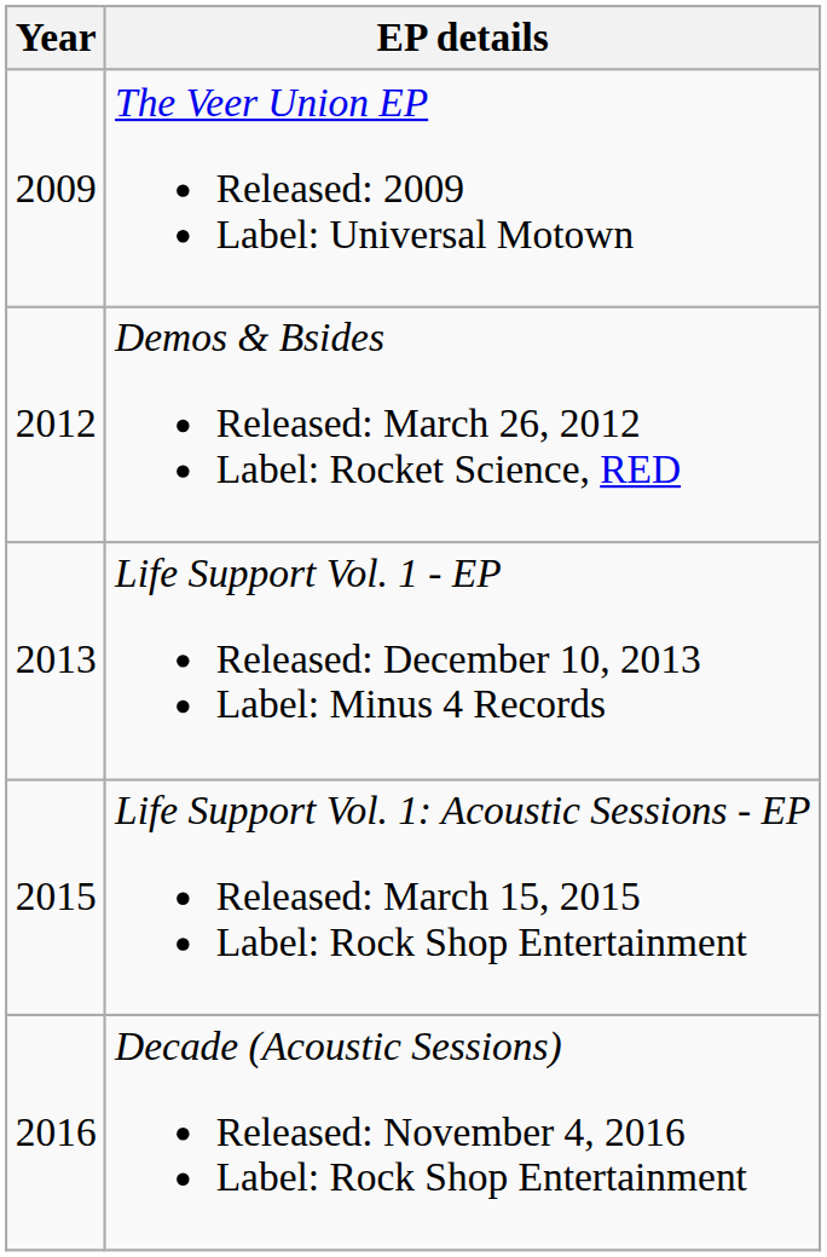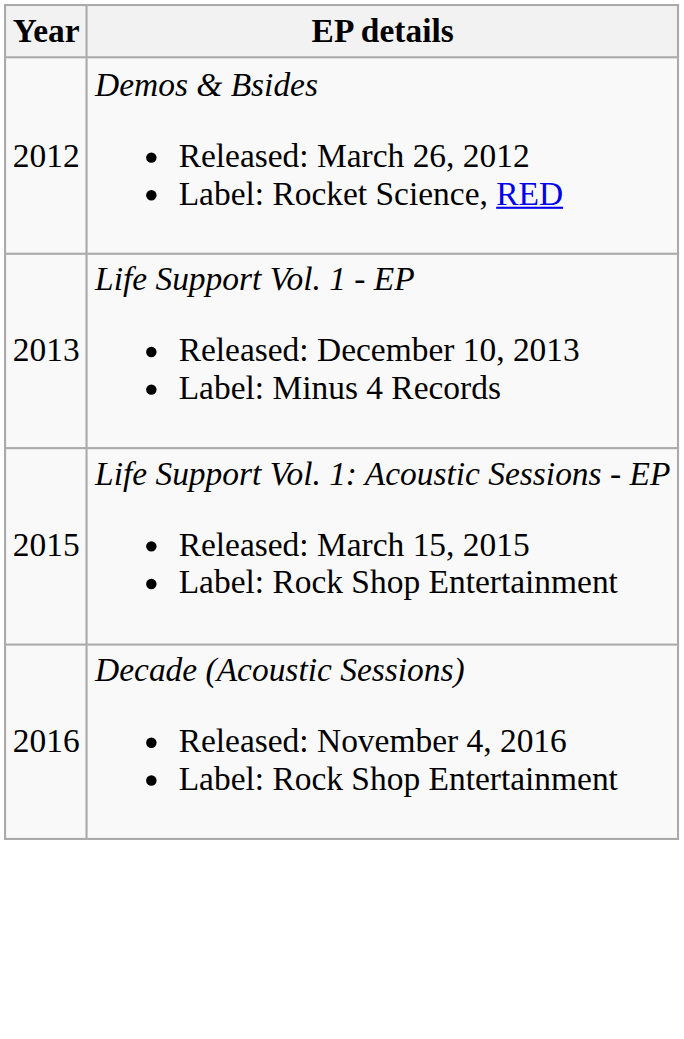- row: 2009 | The Veer Union EP Released: 2009 Label: Universal Motown
